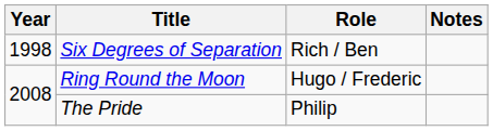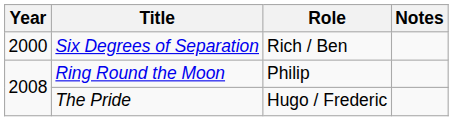Six Degrees of Separation | Year: 1998 -> 2000
Ring Round the Moon | Role: Hugo / Frederic -> Philip
The Pride | Role: Philip -> Hugo / Frederic
